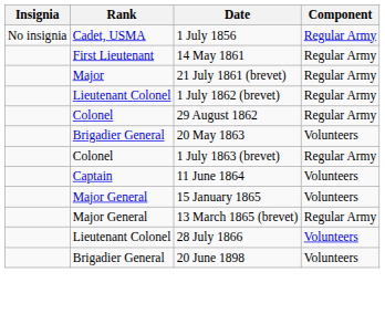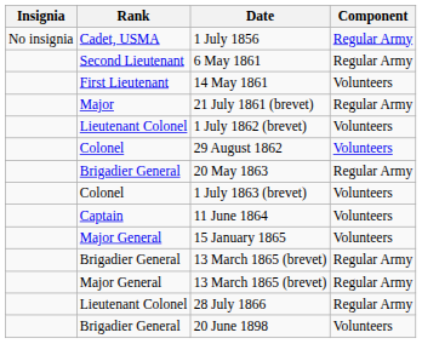+ row: Second Lieutenant | 6 May 1861 | Regular Army
14 May 1861 | Component: Regular Army -> Volunteers
1 July 1862 (brevet) | Component: Regular Army -> Volunteers
29 August 1862 | Component: Regular Army -> Volunteers
20 May 1863 | Component: Volunteers -> Regular Army
1 July 1863 (brevet) | Component: Regular Army -> Volunteers
+ row: Brigadier General | 13 March 1865 (brevet) | Regular Army
28 July 1866 | Component: Volunteers -> Regular Army
